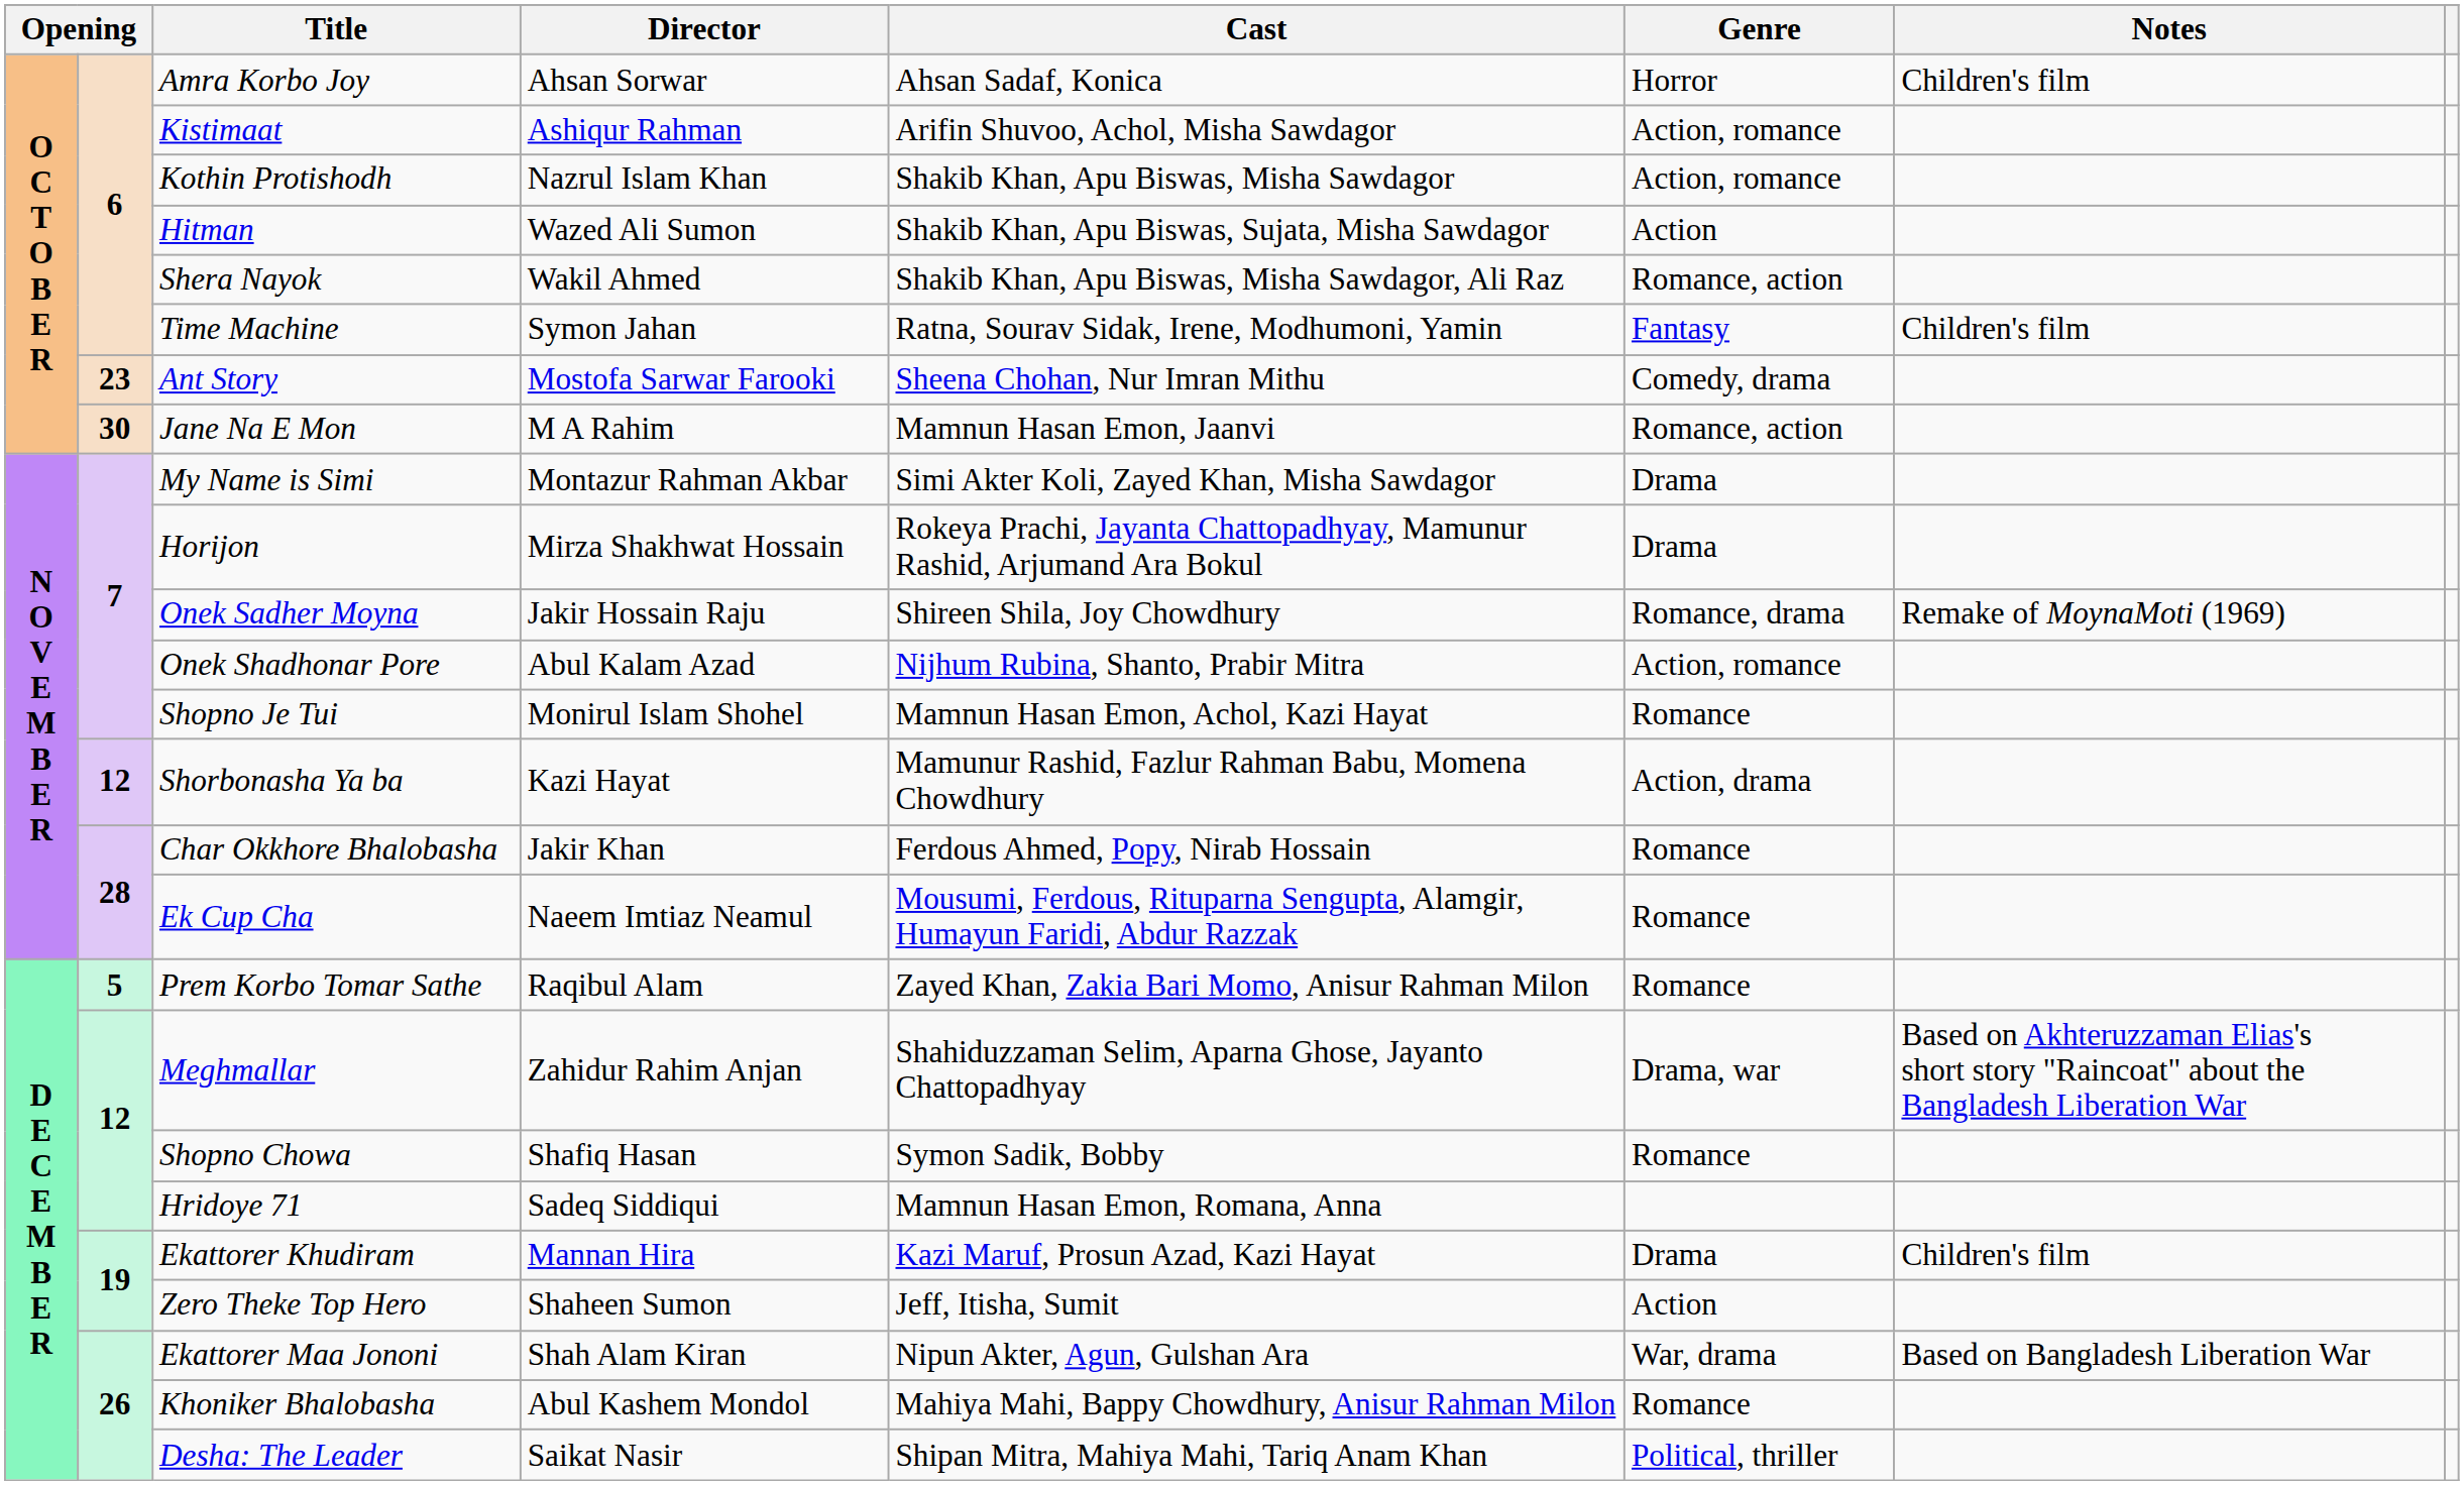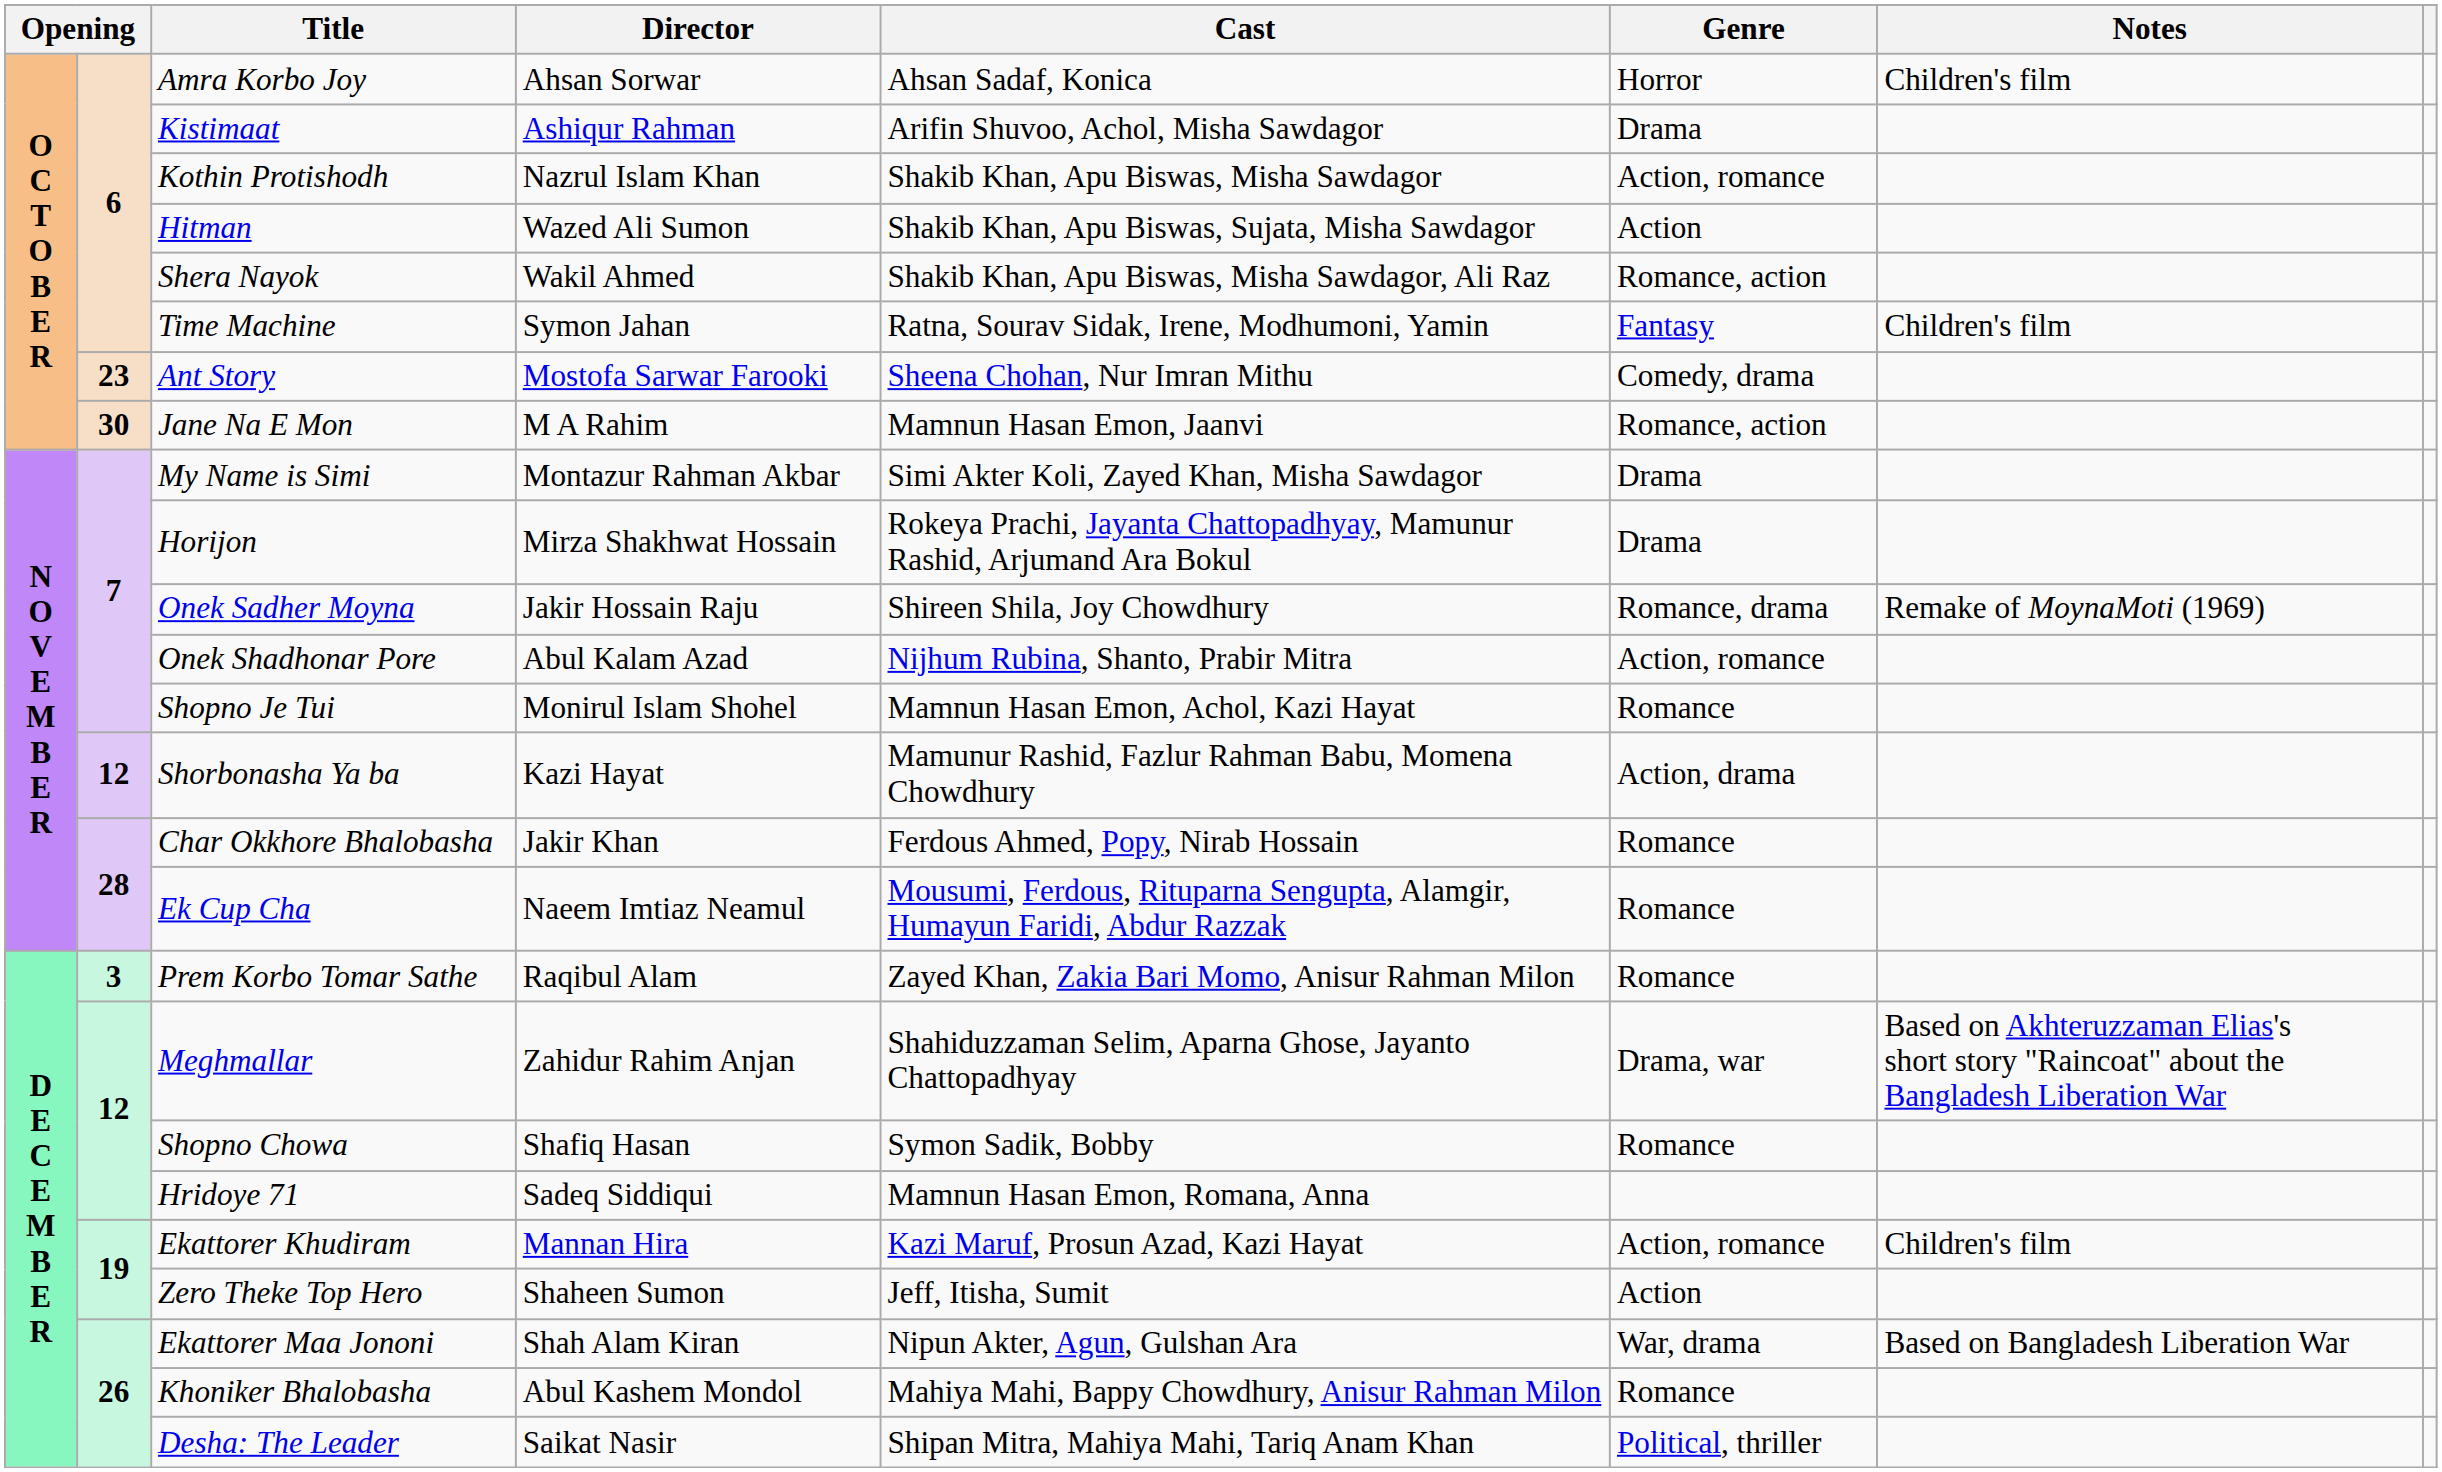Kistimaat | Genre: Action, romance -> Drama
Prem Korbo Tomar Sathe | column 2: 5 -> 3
Ekattorer Khudiram | Genre: Drama -> Action, romance
